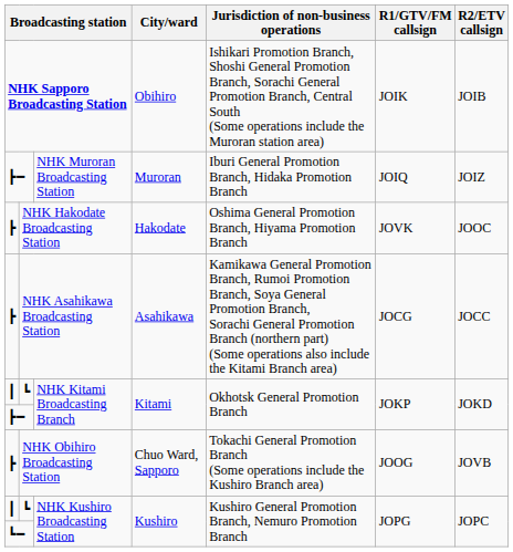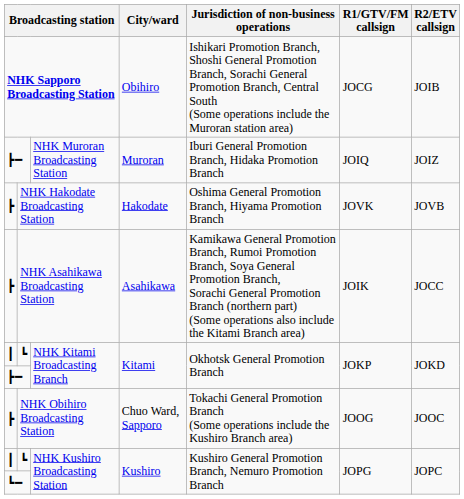NHK Sapporo Broadcasting Station | R1/GTV/FM callsign: JOIK -> JOCG
NHK Hakodate Broadcasting Station | R2/ETV callsign: JOOC -> JOVB
NHK Asahikawa Broadcasting Station | R1/GTV/FM callsign: JOCG -> JOIK
NHK Obihiro Broadcasting Station | R2/ETV callsign: JOVB -> JOOC
